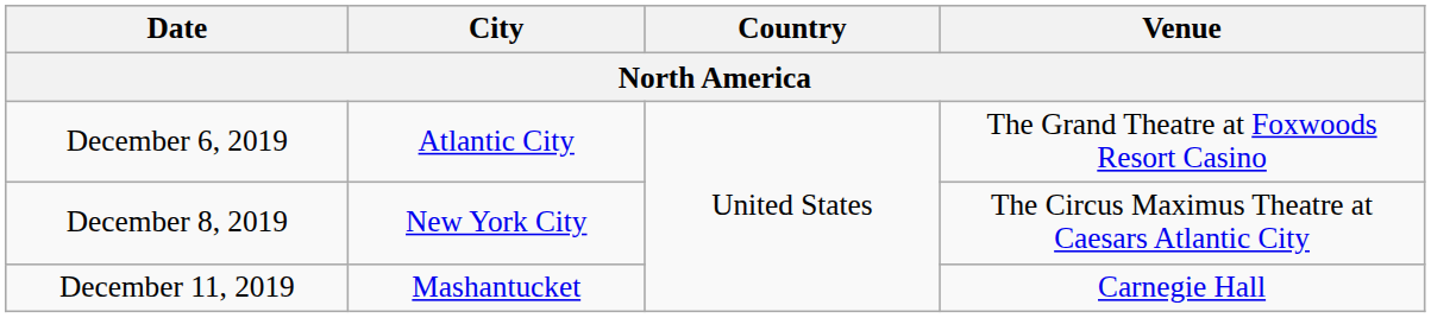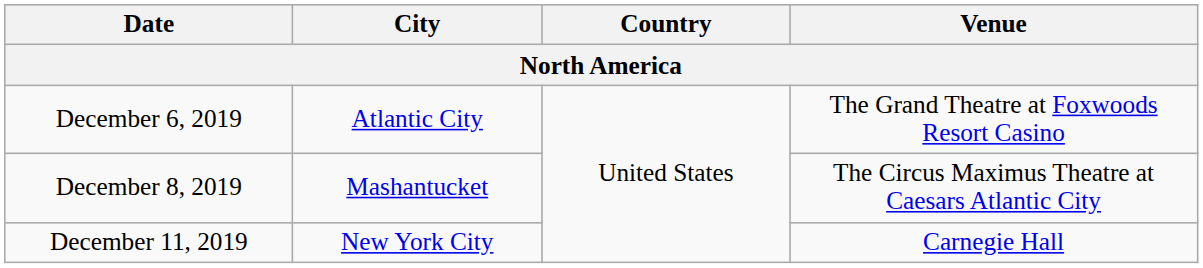December 8, 2019 | City: New York City -> Mashantucket
December 11, 2019 | City: Mashantucket -> New York City
